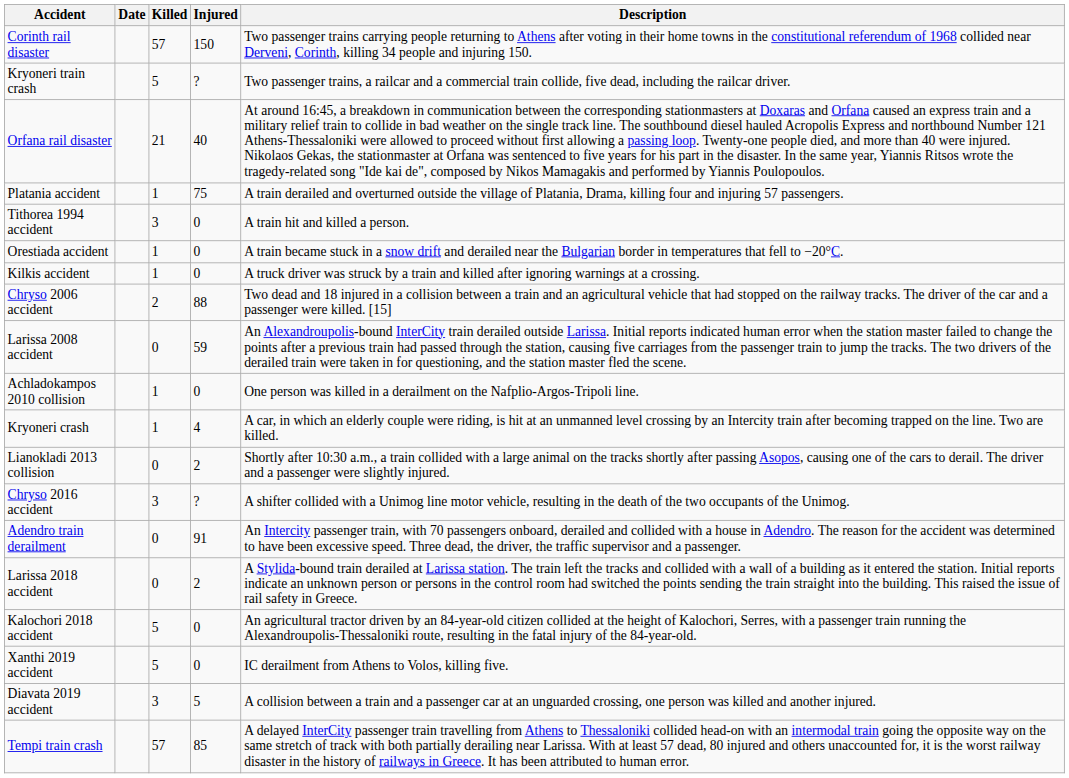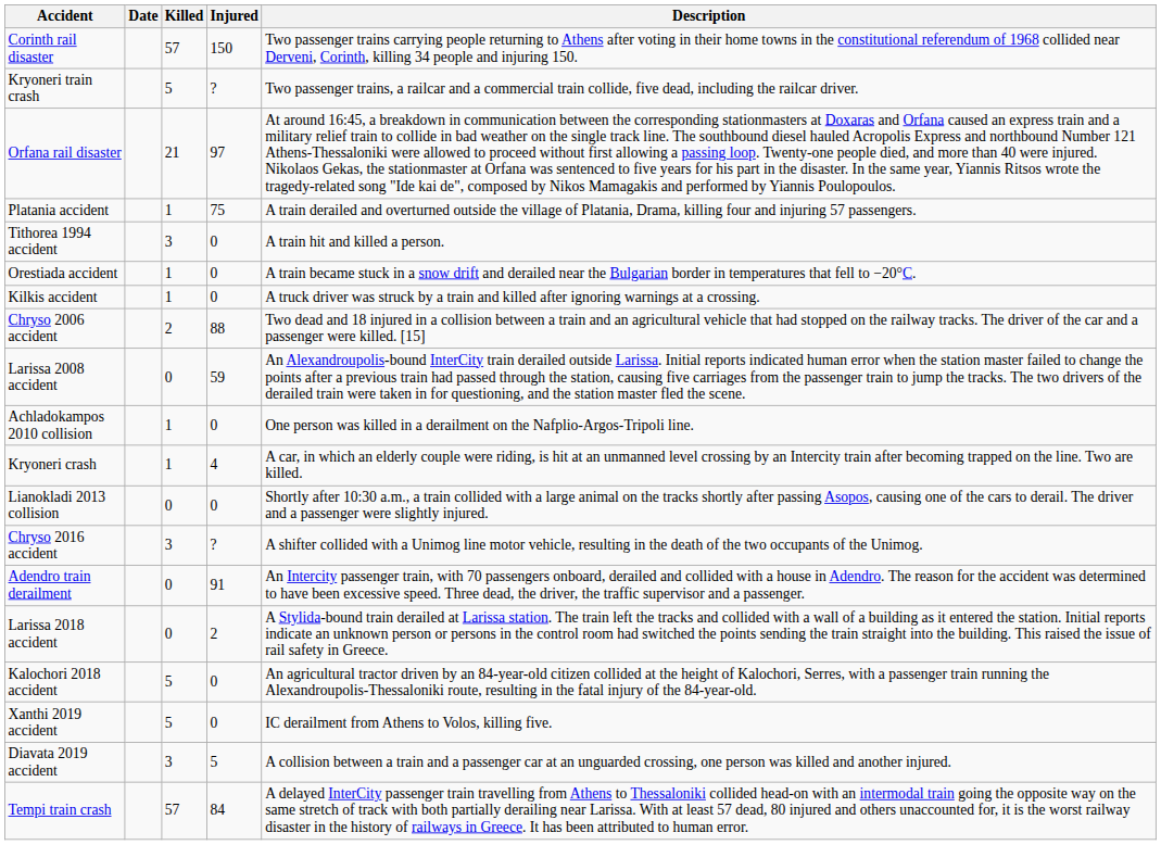Orfana rail disaster | Injured: 40 -> 97
Lianokladi 2013 collision | Injured: 2 -> 0
Tempi train crash | Injured: 85 -> 84
